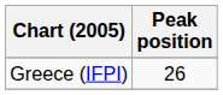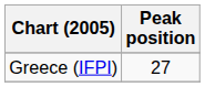Greece (IFPI) | Peak position: 26 -> 27
